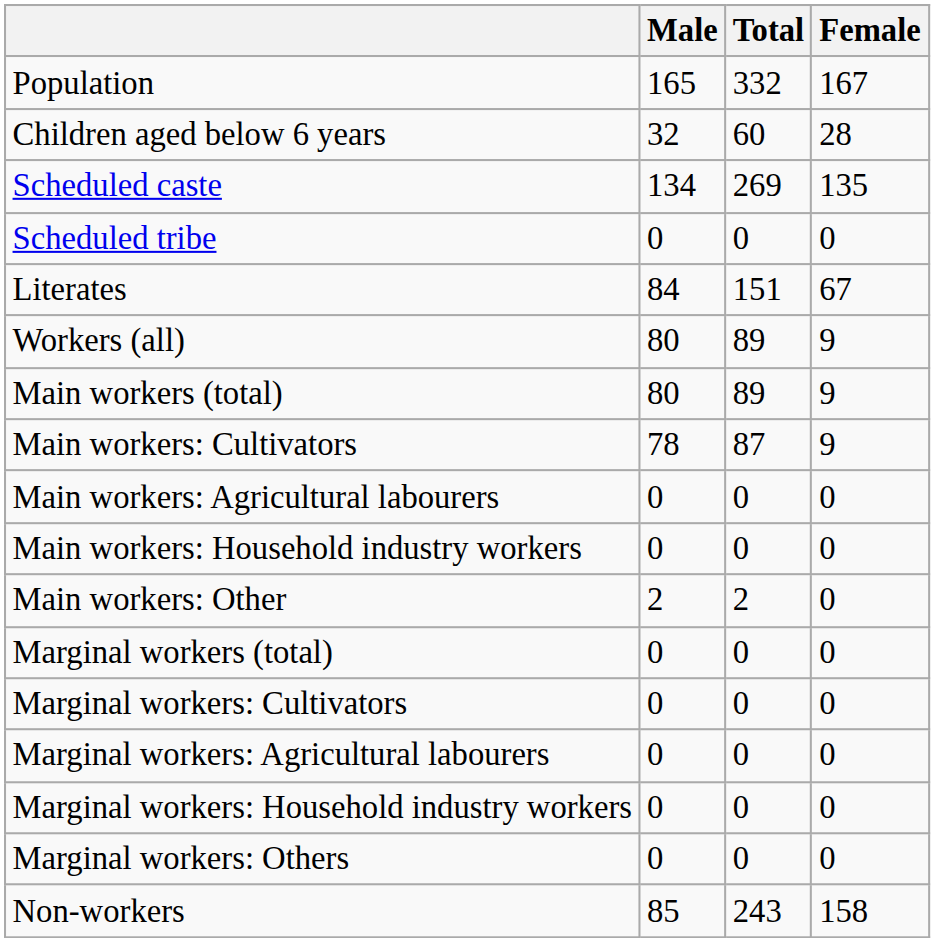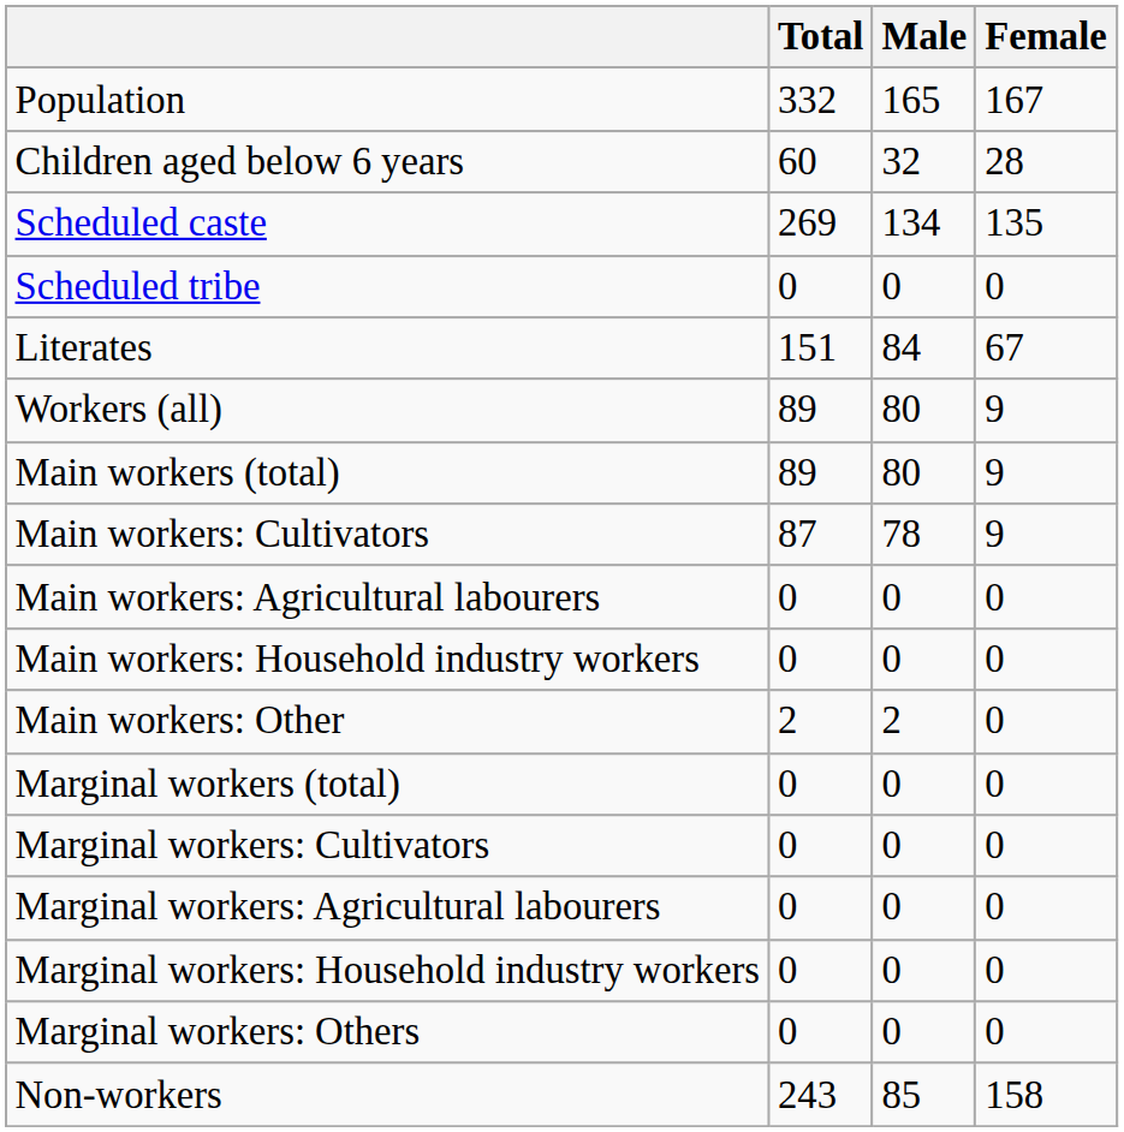columns swapped: Total <-> Male
